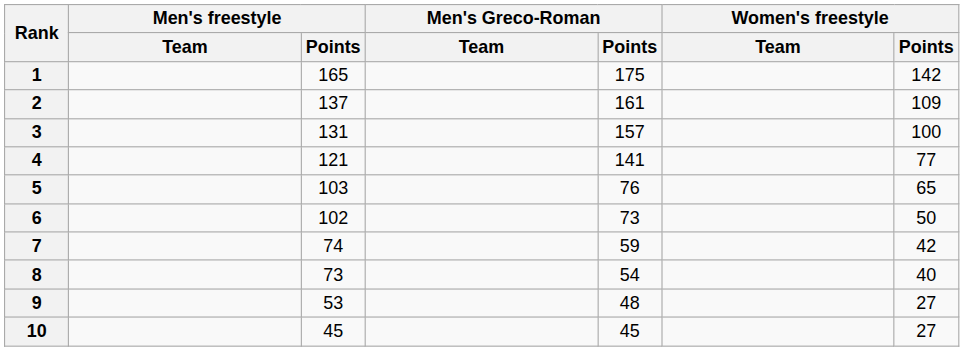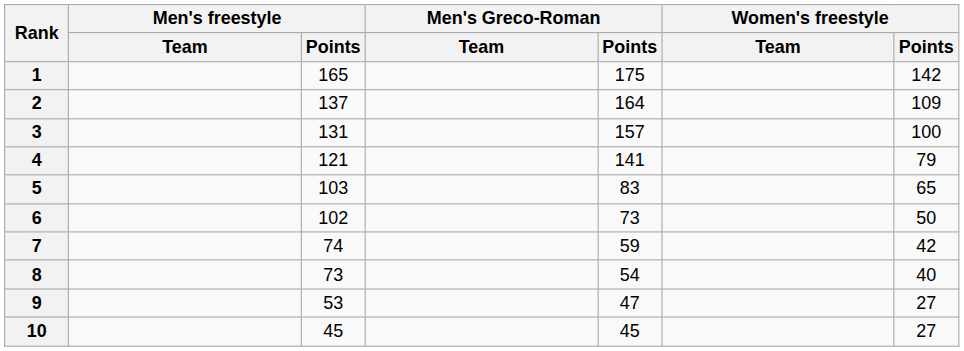2 | Men's Greco-Roman / Points: 161 -> 164
4 | Women's freestyle / Points: 77 -> 79
5 | Men's Greco-Roman / Points: 76 -> 83
9 | Men's Greco-Roman / Points: 48 -> 47
